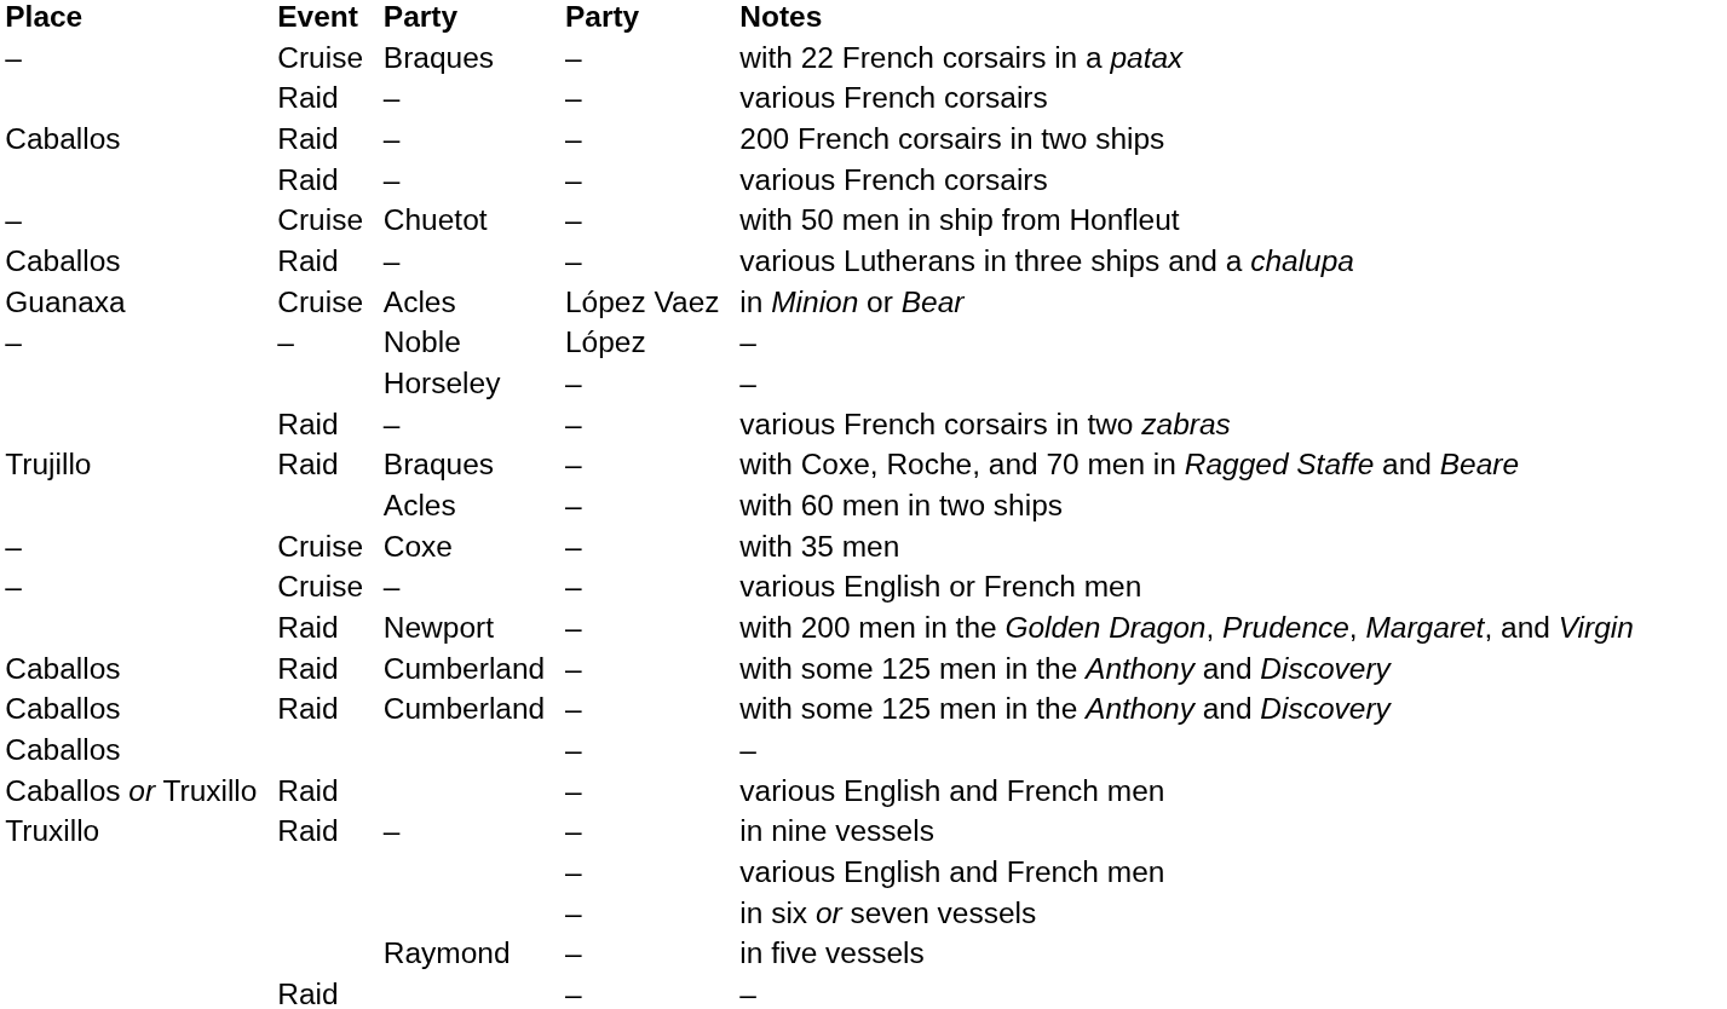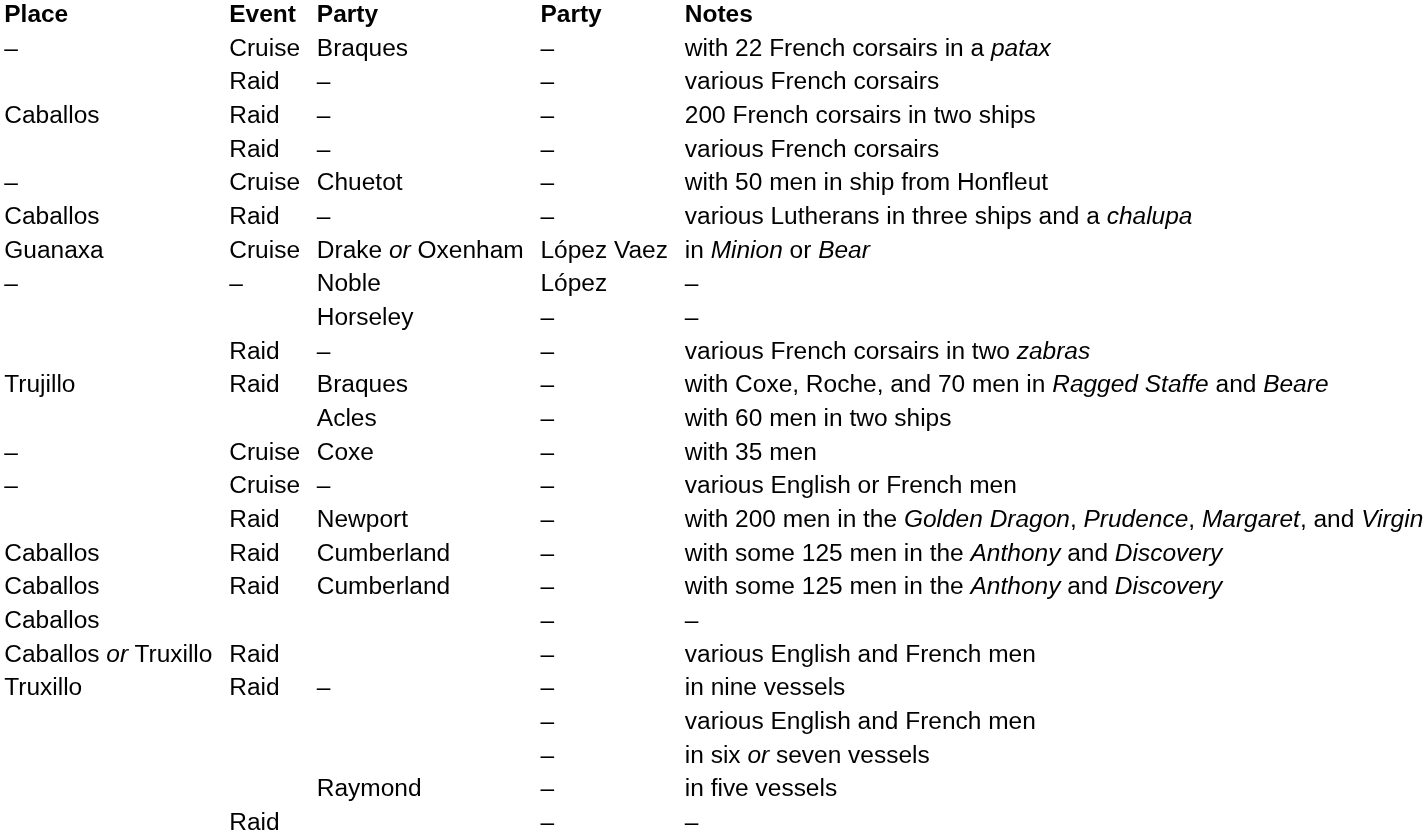Guanaxa | column 5: Acles -> Drake or Oxenham
